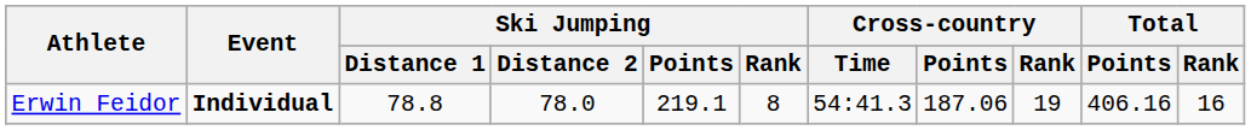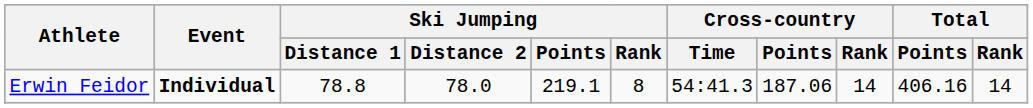Erwin Feidor | Cross-country / Rank: 19 -> 14
Erwin Feidor | Total / Rank: 16 -> 14
